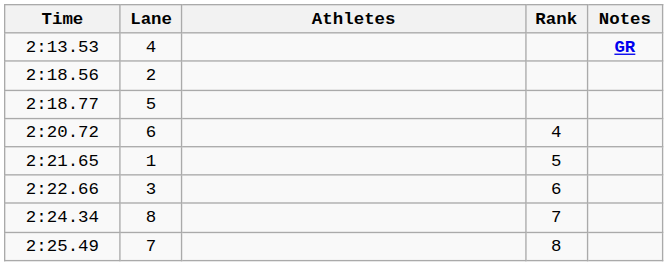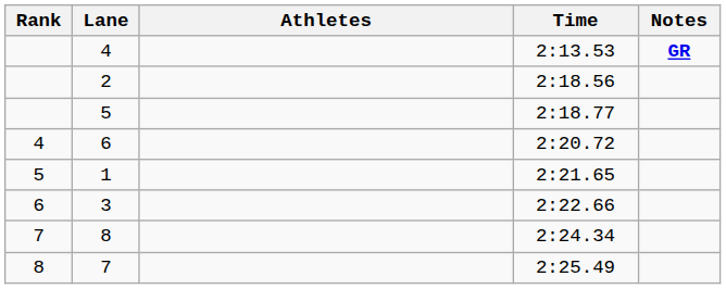columns swapped: Rank <-> Time
